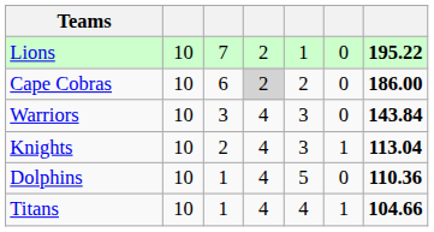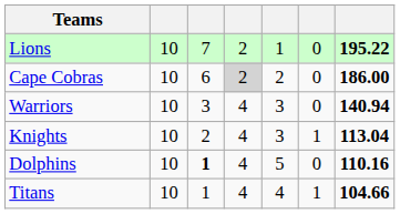Warriors | column 7: 143.84 -> 140.94
Dolphins | column 3: normal -> bold
Dolphins | column 7: 110.36 -> 110.16
